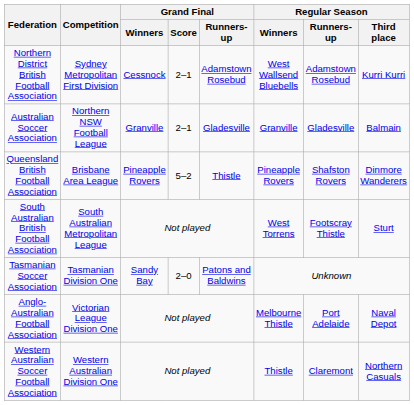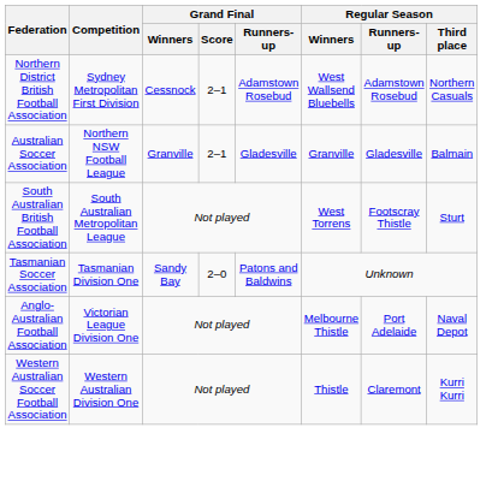Northern District British Football Association | Regular Season / Third place: Kurri Kurri -> Northern Casuals
- row: Queensland British Football Association | Brisbane Area League | Pineapple Rovers | 5–2 | Thistle | Pineapple Rovers | Shafston Rovers | Dinmore Wanderers
Western Australian Soccer Football Association | Regular Season / Third place: Northern Casuals -> Kurri Kurri
